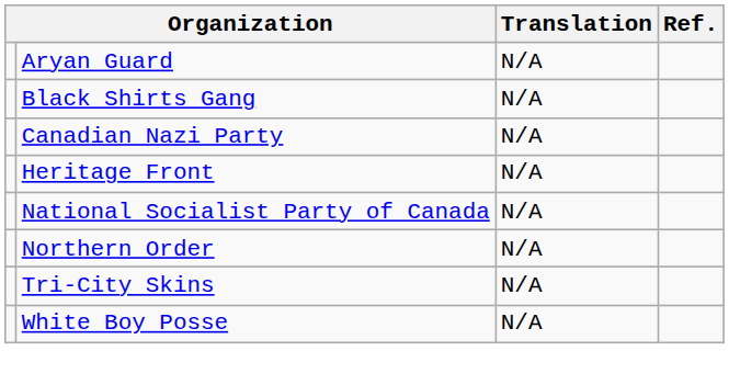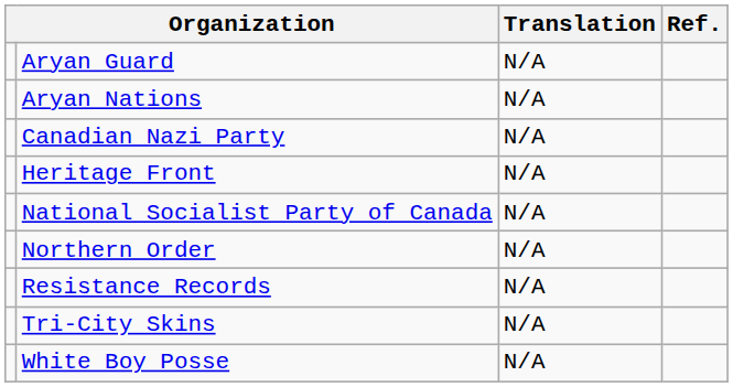+ row: Aryan Nations | N/A
- row: Black Shirts Gang | N/A
+ row: Resistance Records | N/A
